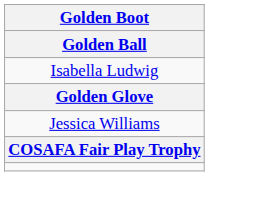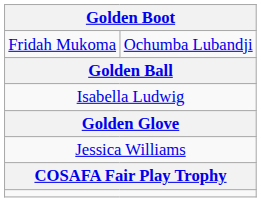+ row: Fridah Mukoma | Ochumba Lubandji
